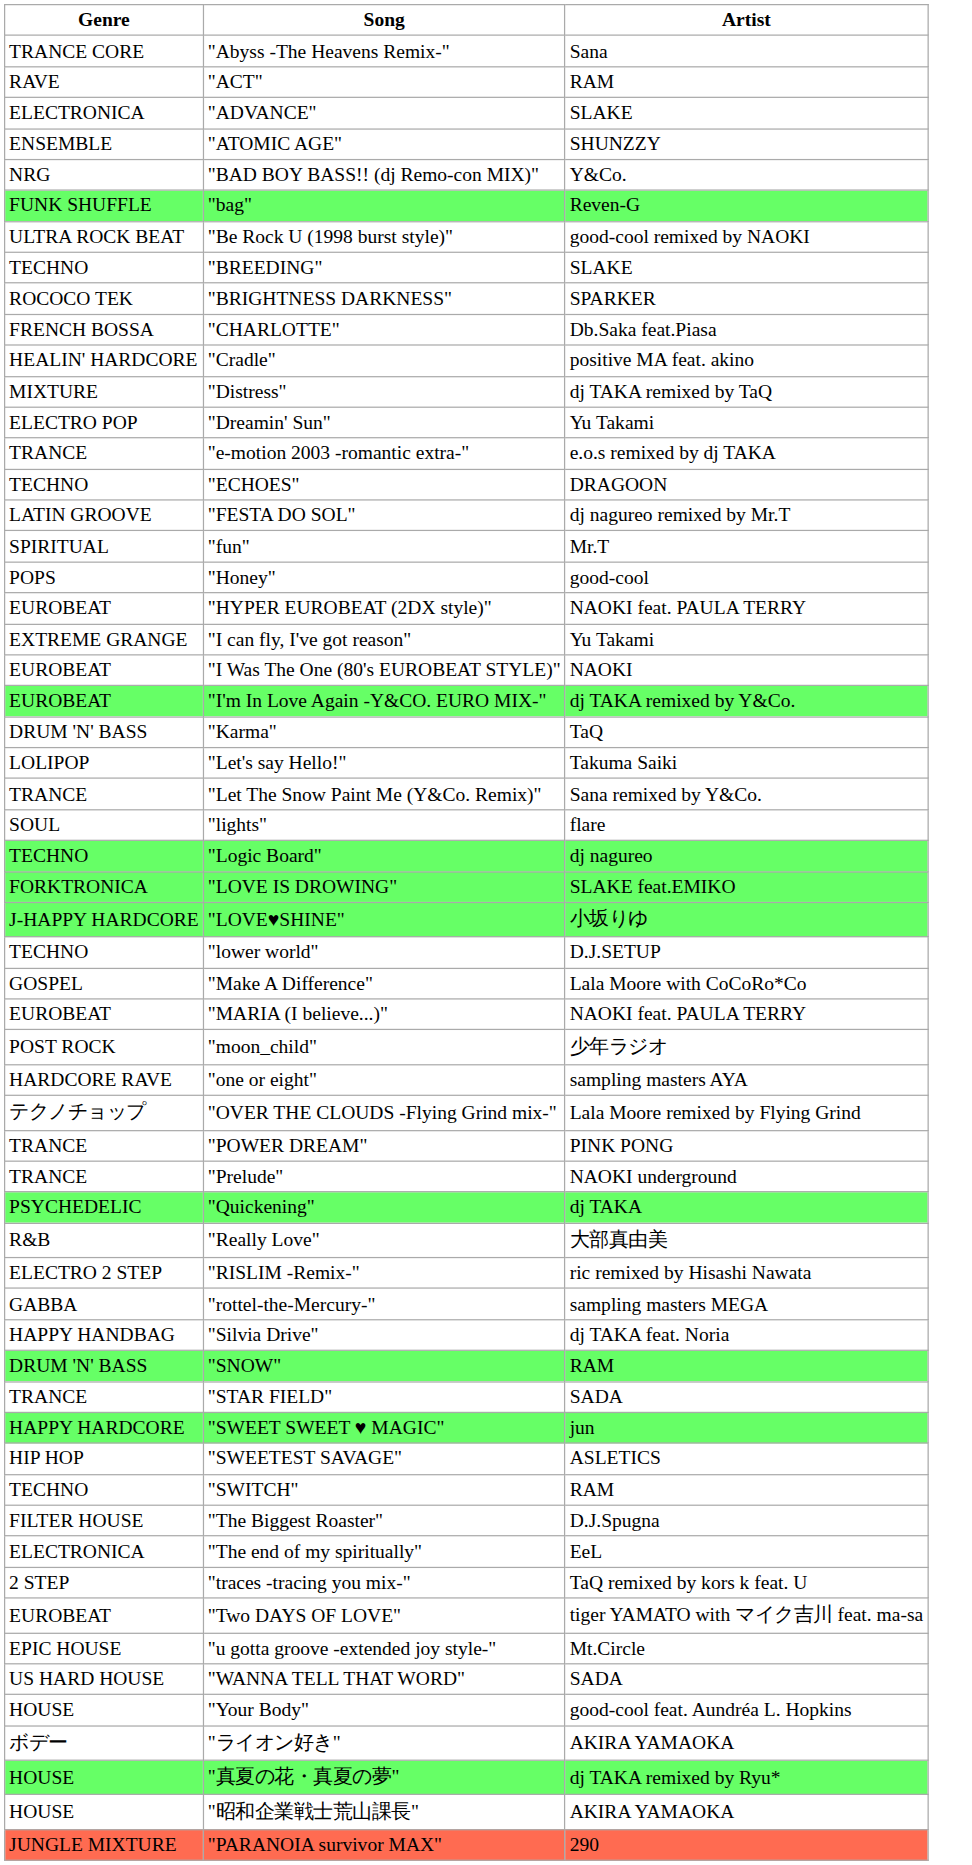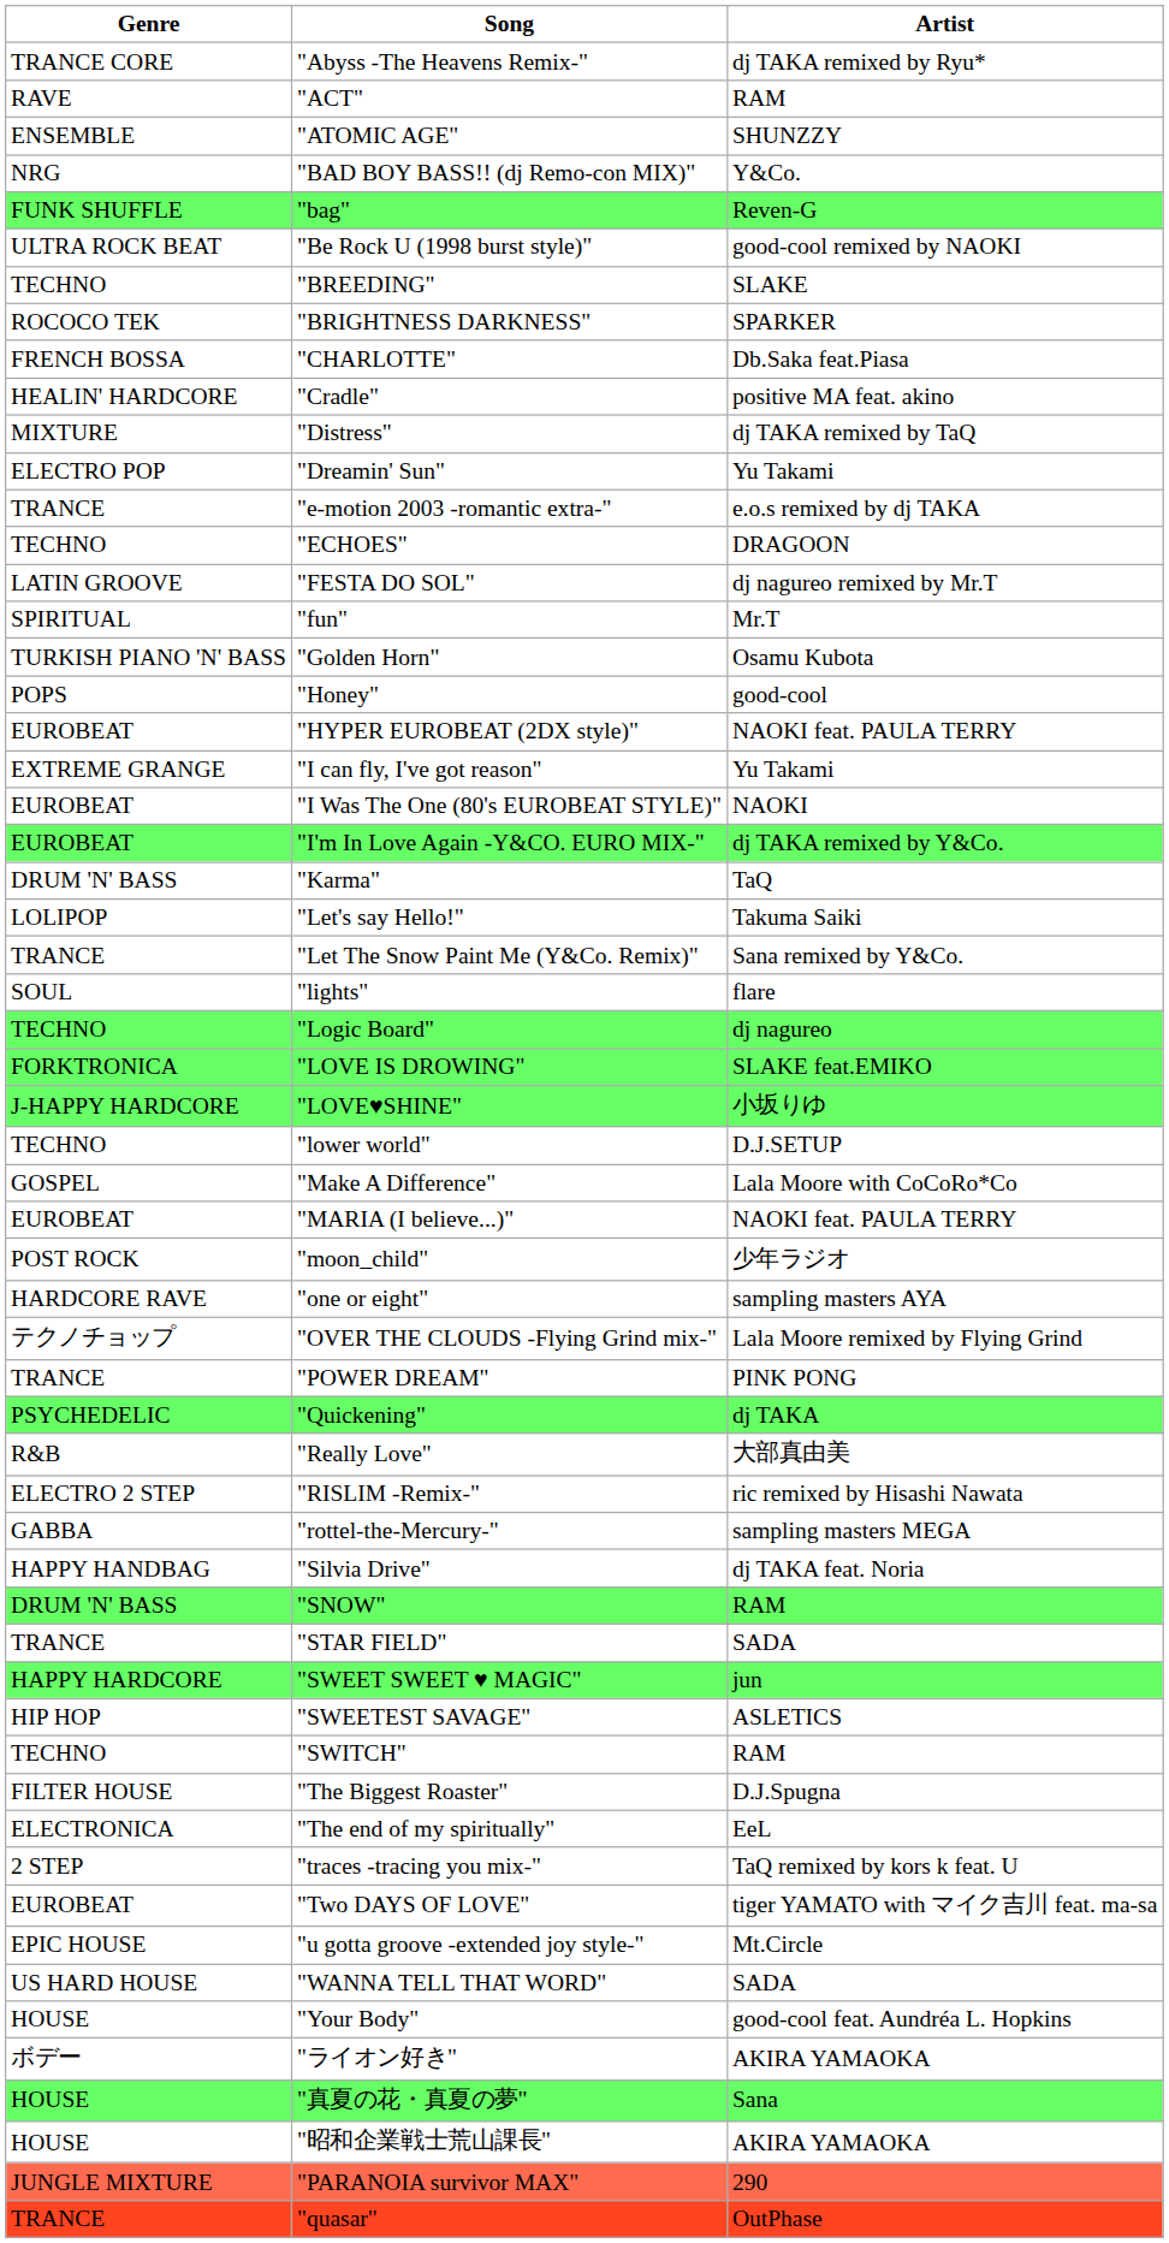"Abyss -The Heavens Remix-" | Artist: Sana -> dj TAKA remixed by Ryu*
- row: ELECTRONICA | "ADVANCE" | SLAKE
+ row: TURKISH PIANO 'N' BASS | "Golden Horn" | Osamu Kubota
- row: TRANCE | "Prelude" | NAOKI underground
"真夏の花・真夏の夢" | Artist: dj TAKA remixed by Ryu* -> Sana
+ row: TRANCE | "quasar" | OutPhase
